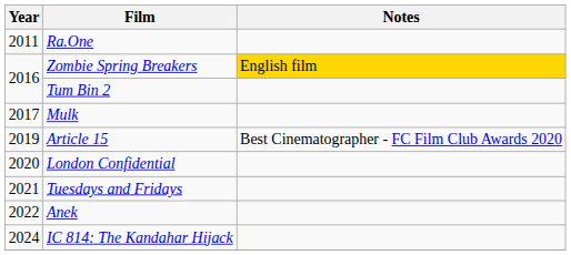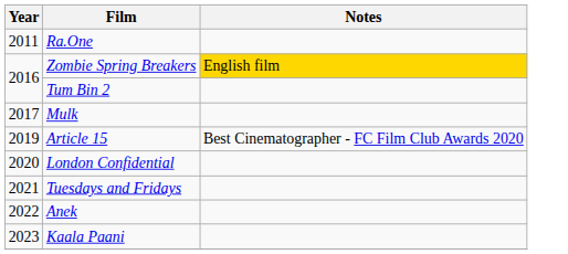+ row: 2023 | Kaala Paani
- row: 2024 | IC 814: The Kandahar Hijack
